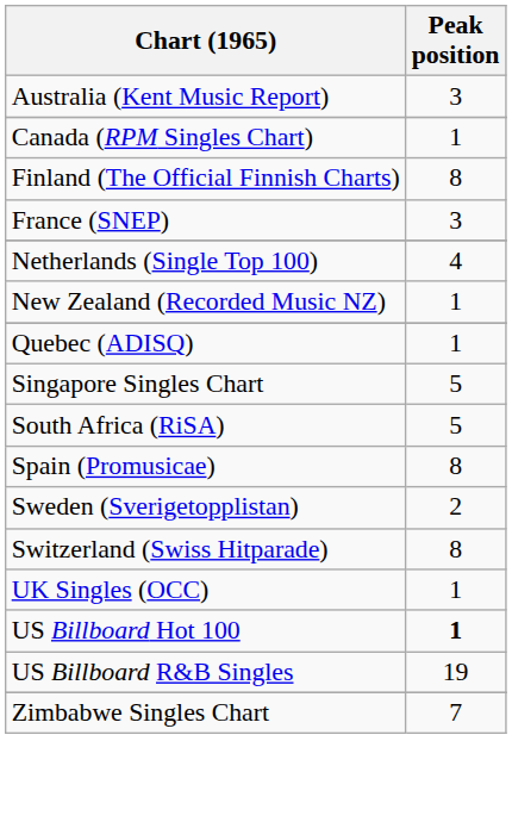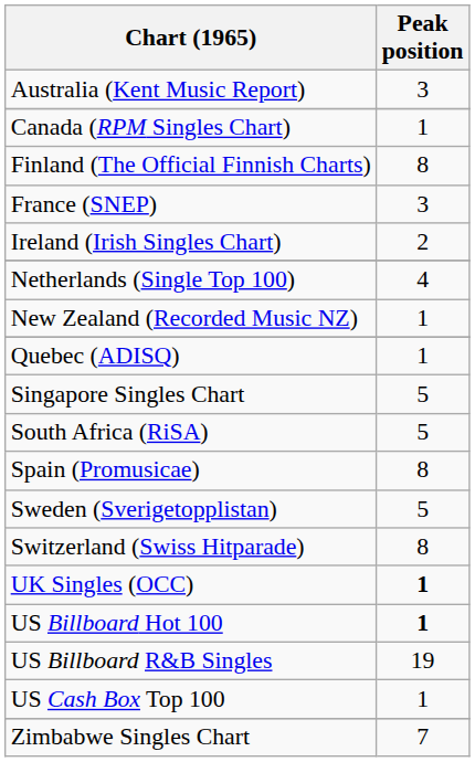+ row: Ireland (Irish Singles Chart) | 2
Sweden (Sverigetopplistan) | Peak position: 2 -> 5
UK Singles (OCC) | Peak position: normal -> bold
+ row: US Cash Box Top 100 | 1
